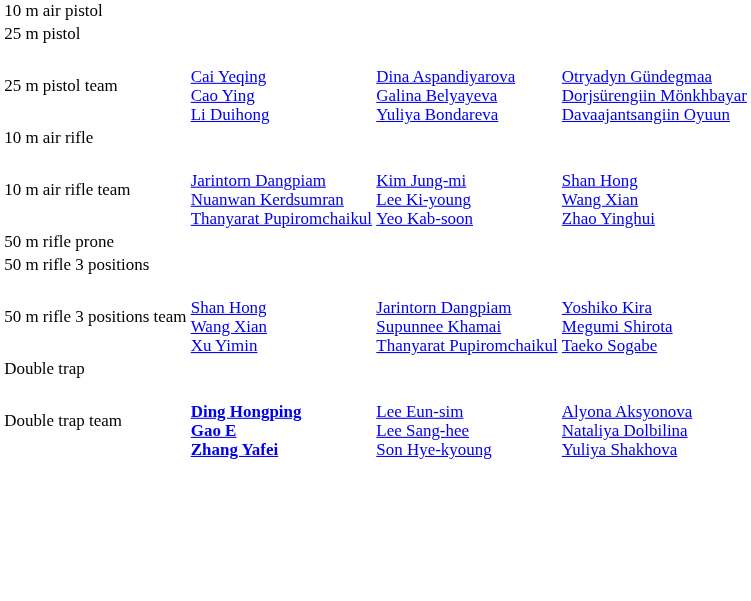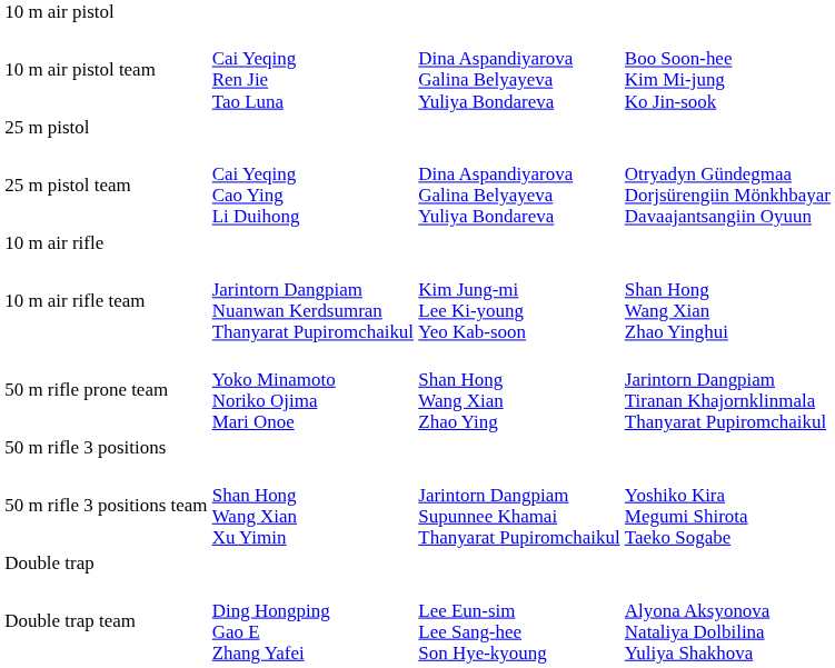+ row: 10 m air pistol team | Cai Yeqing Ren Jie Tao Luna | Dina Aspandiyarova Galina Belyayeva Yuliya Bondareva | Boo Soon-hee Kim Mi-jung Ko Jin-sook
- row: 50 m rifle prone
+ row: 50 m rifle prone team | Yoko Minamoto Noriko Ojima Mari Onoe | Shan Hong Wang Xian Zhao Ying | Jarintorn Dangpiam Tiranan Khajornklinmala Thanyarat Pupiromchaikul
Double trap team | column 2: bold -> normal
